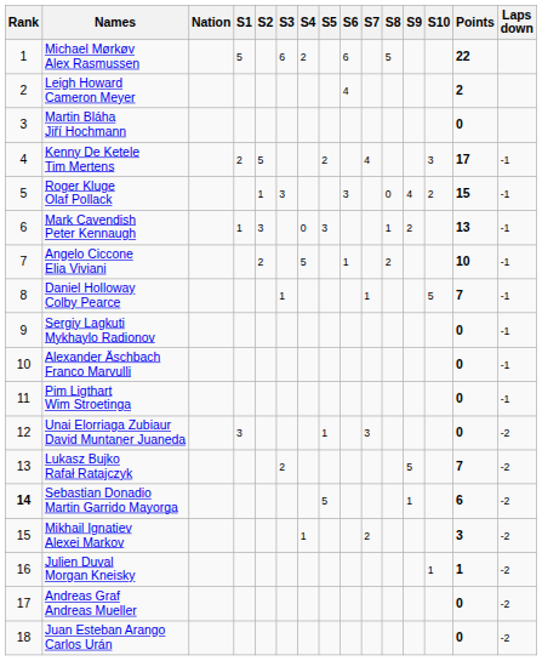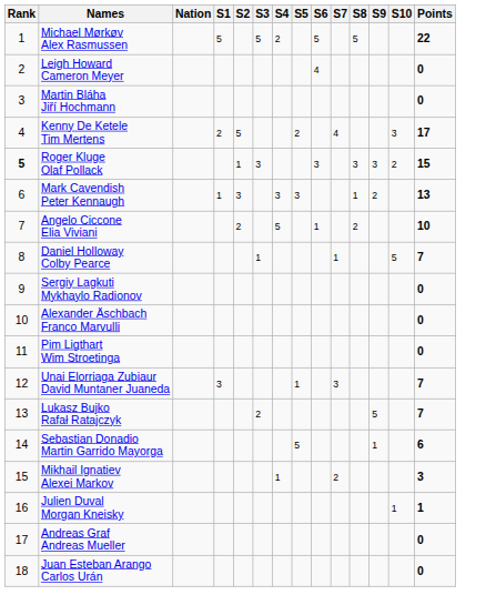- column: Laps down | -1 | -1 | -1 | -1 | -1 | -1 | -1 | -1 | -2 | -2 | -2 | -2 | -2 | -2 | -2
Michael Mørkøv Alex Rasmussen | S3: 6 -> 5
Michael Mørkøv Alex Rasmussen | S6: 6 -> 5
Leigh Howard Cameron Meyer | Points: 2 -> 0
Roger Kluge Olaf Pollack | Rank: normal -> bold
Roger Kluge Olaf Pollack | S8: 0 -> 3
Roger Kluge Olaf Pollack | S9: 4 -> 3
Mark Cavendish Peter Kennaugh | S4: 0 -> 3
Unai Elorriaga Zubiaur David Muntaner Juaneda | Points: 0 -> 7
Sebastian Donadio Martin Garrido Mayorga | Rank: bold -> normal
